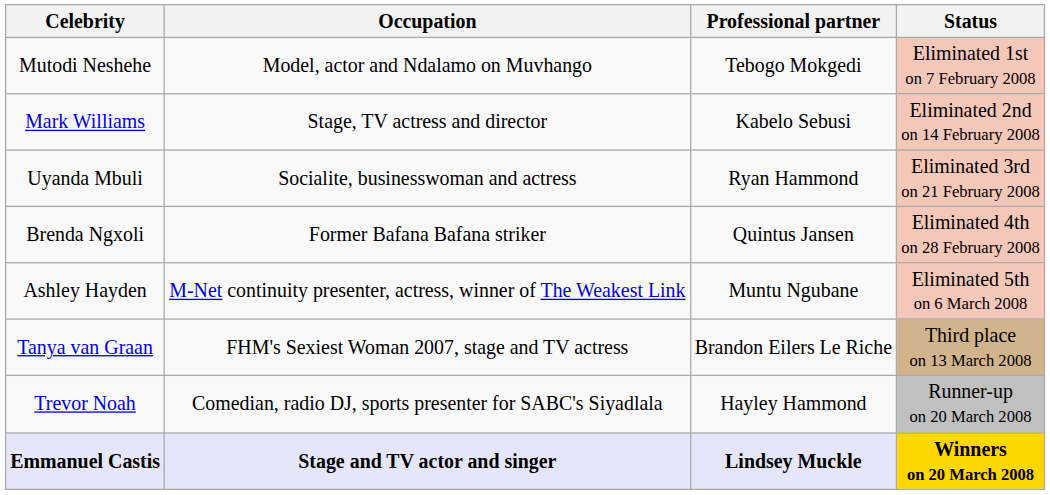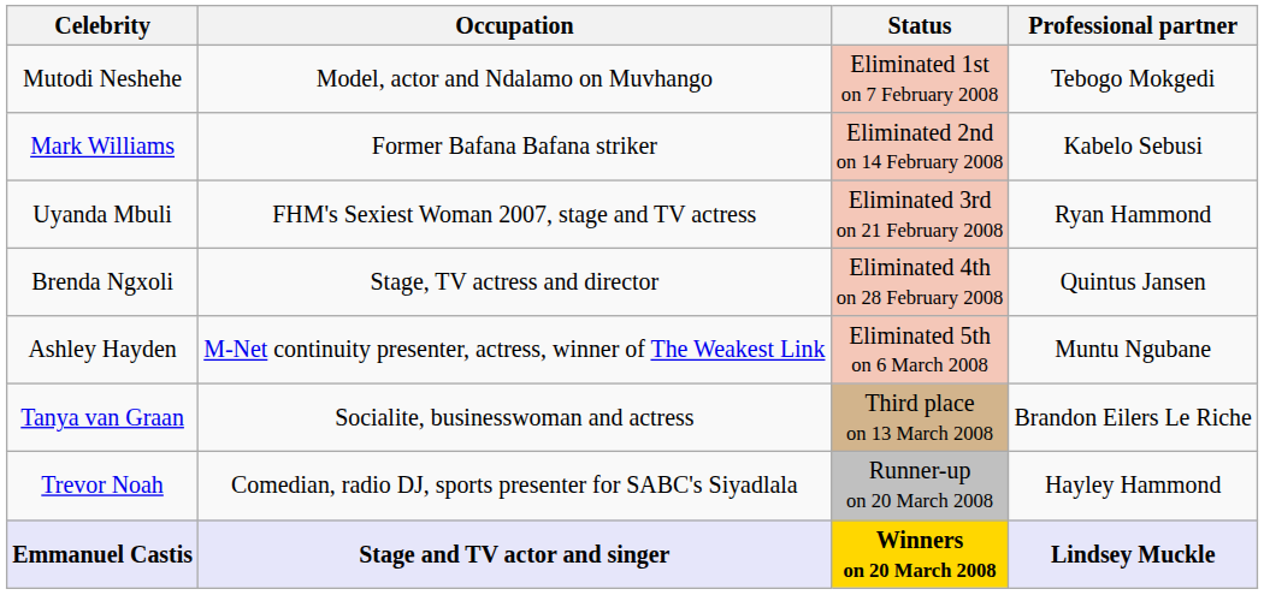columns swapped: Professional partner <-> Status
Mark Williams | Occupation: Stage, TV actress and director -> Former Bafana Bafana striker
Uyanda Mbuli | Occupation: Socialite, businesswoman and actress -> FHM's Sexiest Woman 2007, stage and TV actress
Brenda Ngxoli | Occupation: Former Bafana Bafana striker -> Stage, TV actress and director
Tanya van Graan | Occupation: FHM's Sexiest Woman 2007, stage and TV actress -> Socialite, businesswoman and actress
